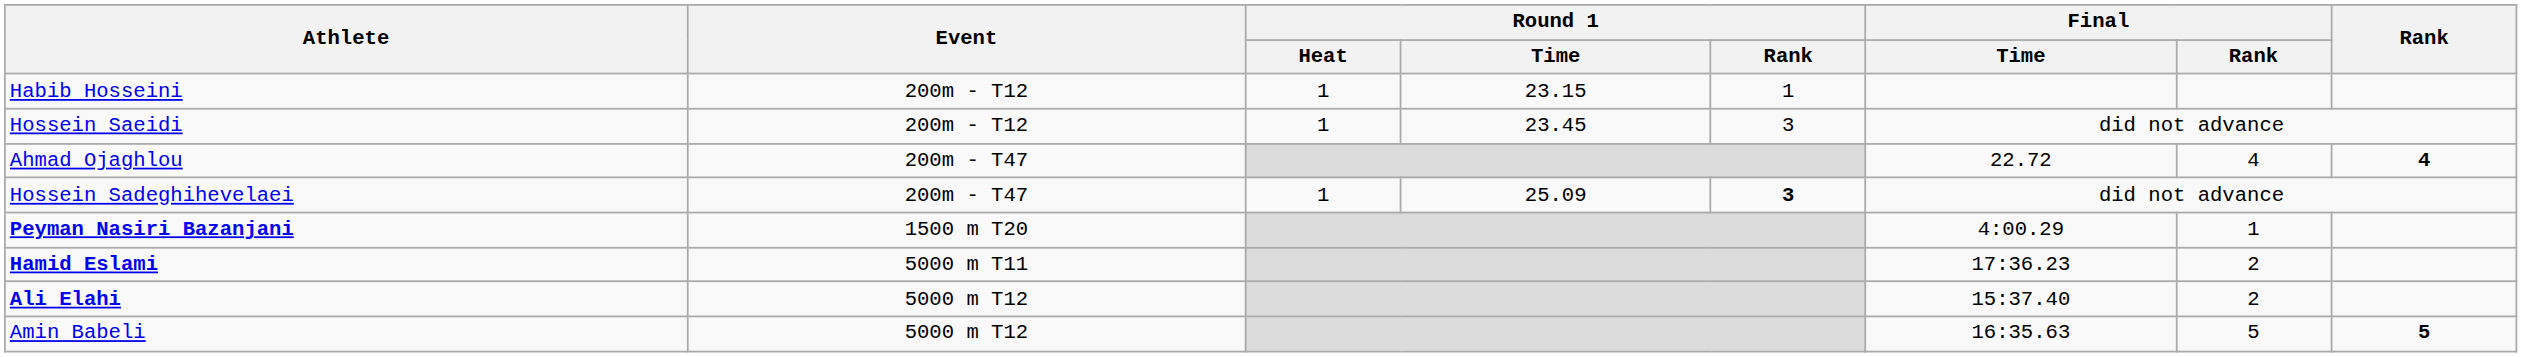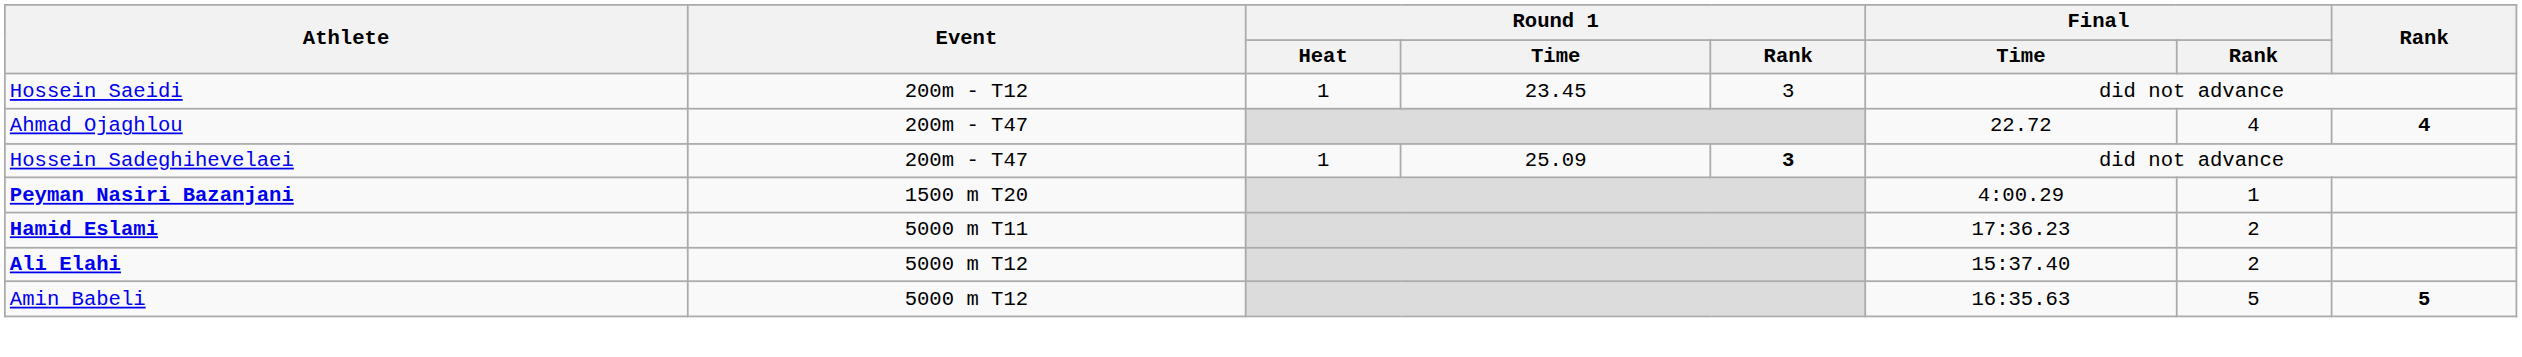- row: Habib Hosseini | 200m - T12 | 1 | 23.15 | 1
